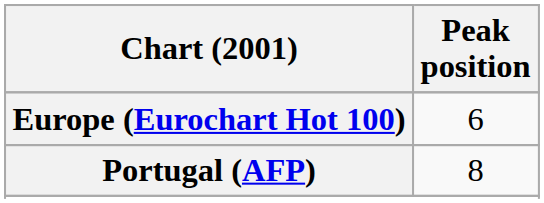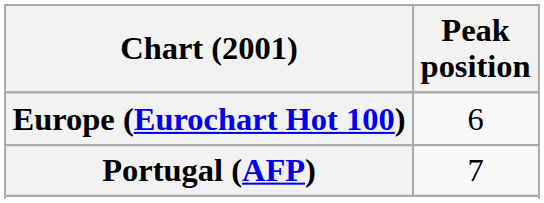Portugal (AFP) | Peak position: 8 -> 7
